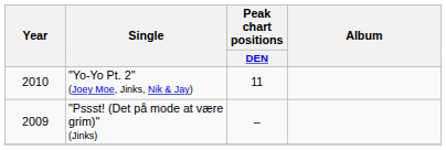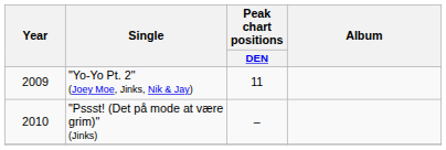"Yo-Yo Pt. 2" (Joey Moe, Jinks, Nik & Jay) | Year: 2010 -> 2009
"Pssst! (Det på mode at være grim)" (Jinks) | Year: 2009 -> 2010
